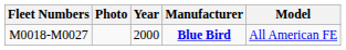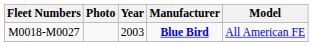M0018-M0027 | Year: 2000 -> 2003
